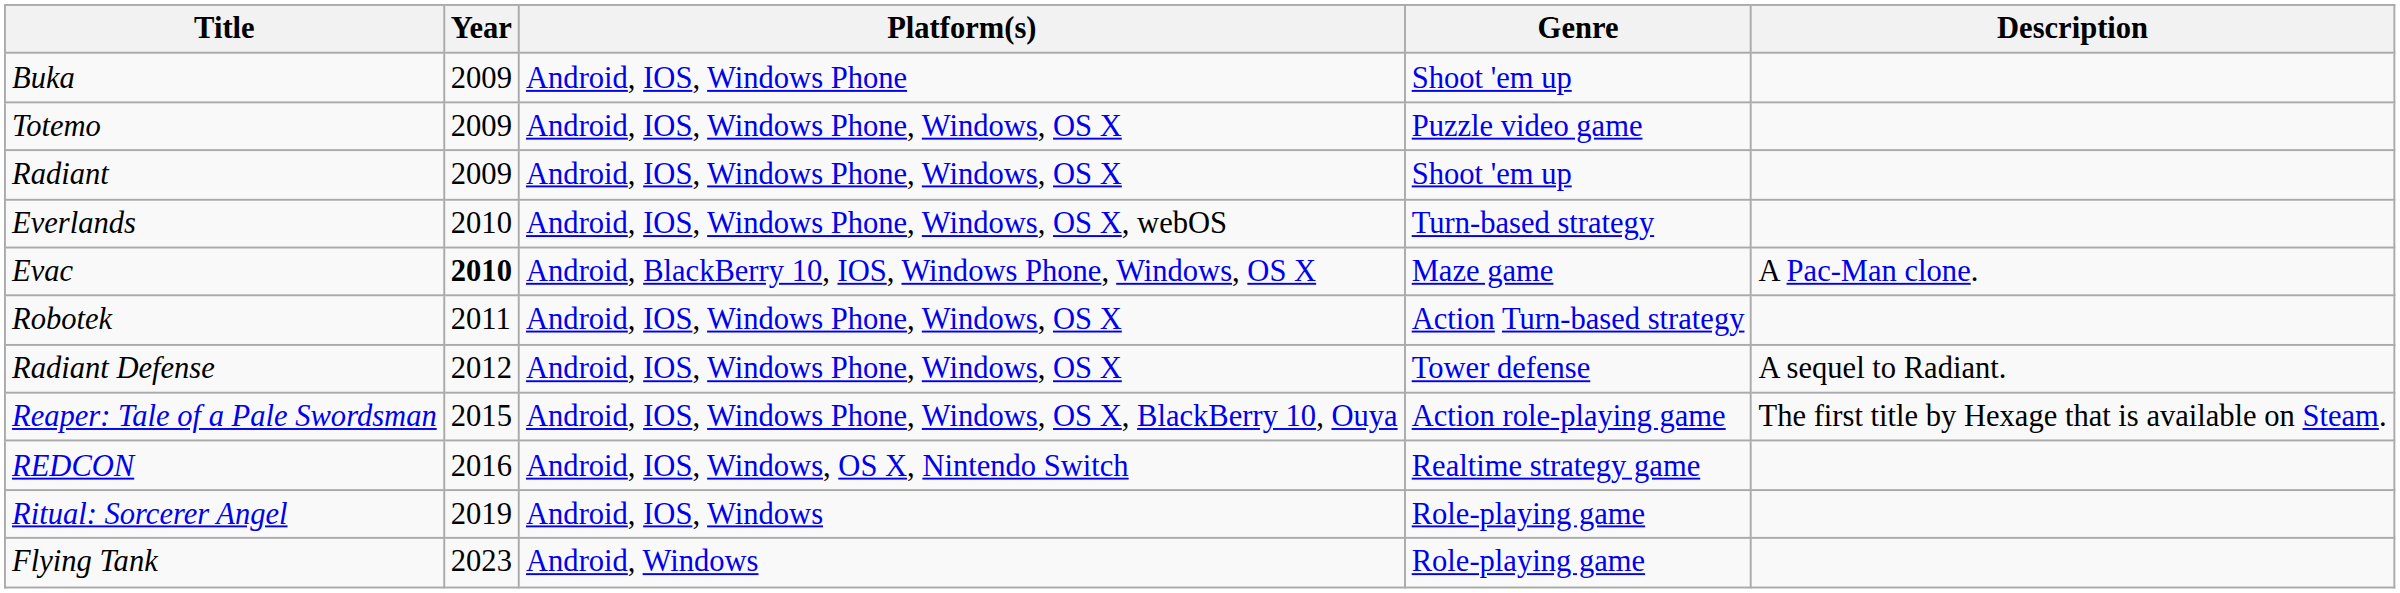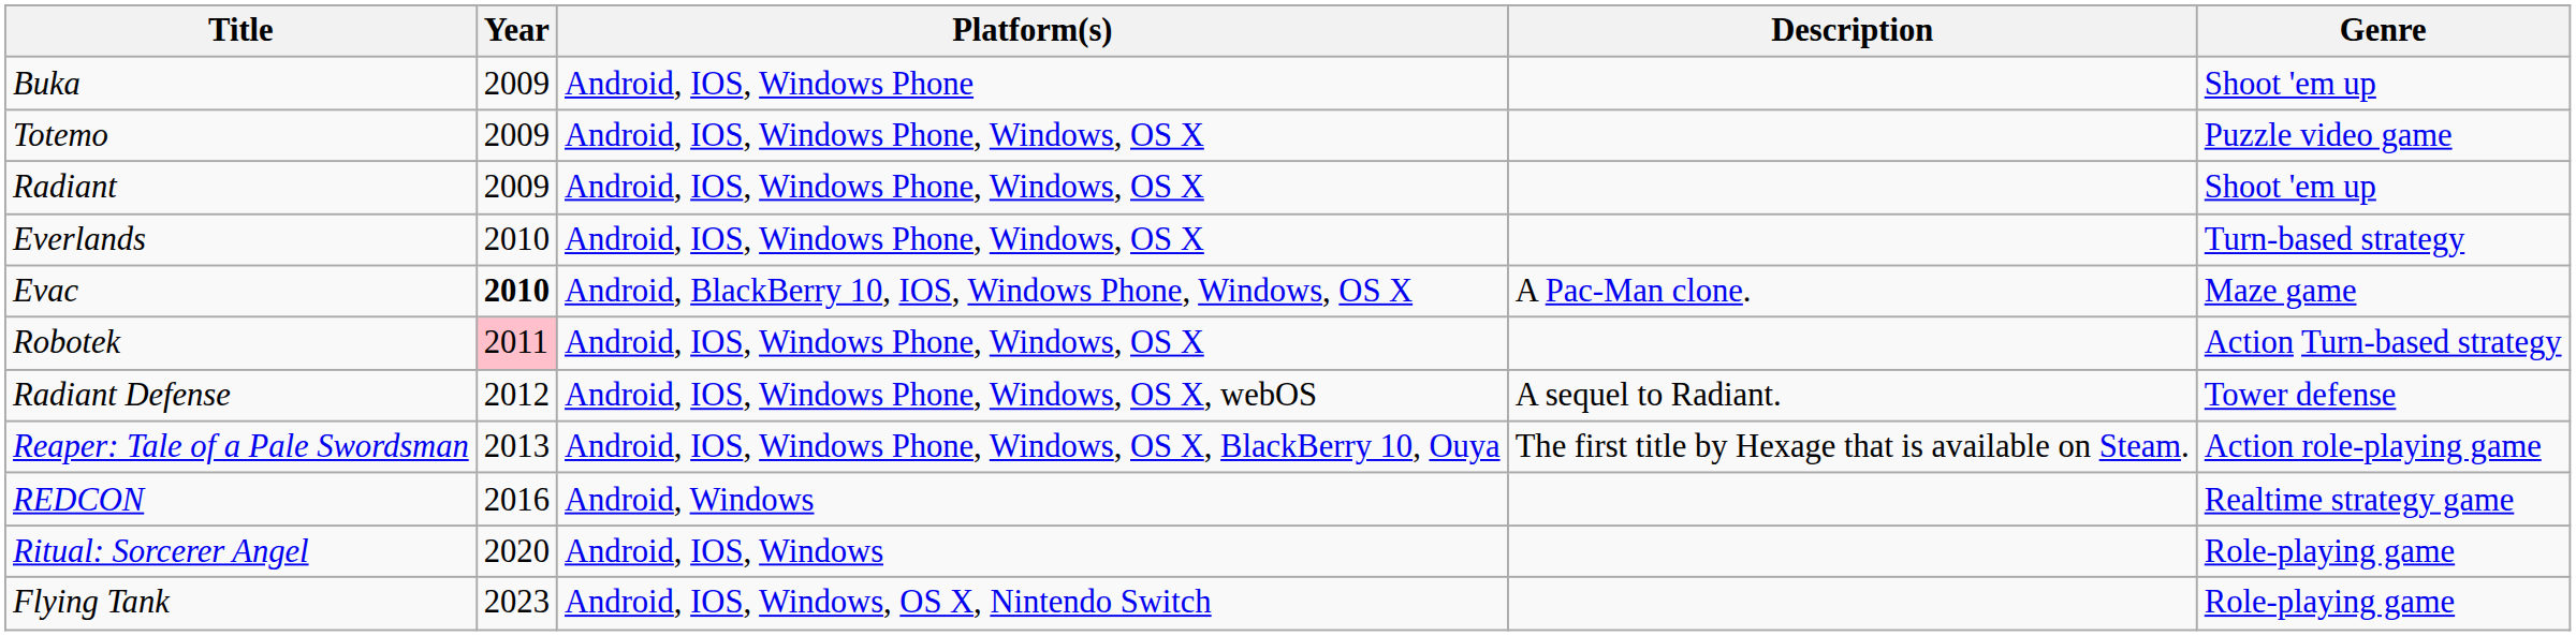columns swapped: Genre <-> Description
Everlands | Platform(s): Android, IOS, Windows Phone, Windows, OS X, webOS -> Android, IOS, Windows Phone, Windows, OS X
Robotek | Year: no background -> pink background
Radiant Defense | Platform(s): Android, IOS, Windows Phone, Windows, OS X -> Android, IOS, Windows Phone, Windows, OS X, webOS
Reaper: Tale of a Pale Swordsman | Year: 2015 -> 2013
REDCON | Platform(s): Android, IOS, Windows, OS X, Nintendo Switch -> Android, Windows
Ritual: Sorcerer Angel | Year: 2019 -> 2020
Flying Tank | Platform(s): Android, Windows -> Android, IOS, Windows, OS X, Nintendo Switch
